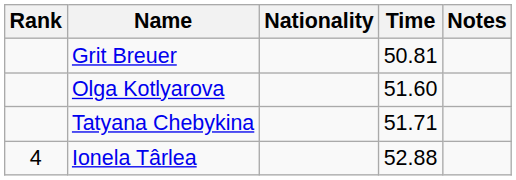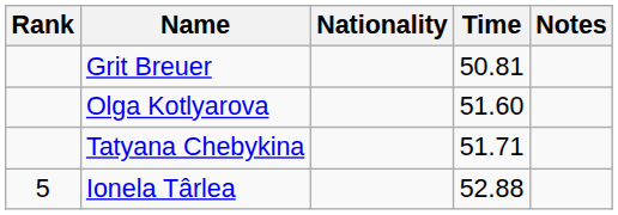Ionela Târlea | Rank: 4 -> 5
